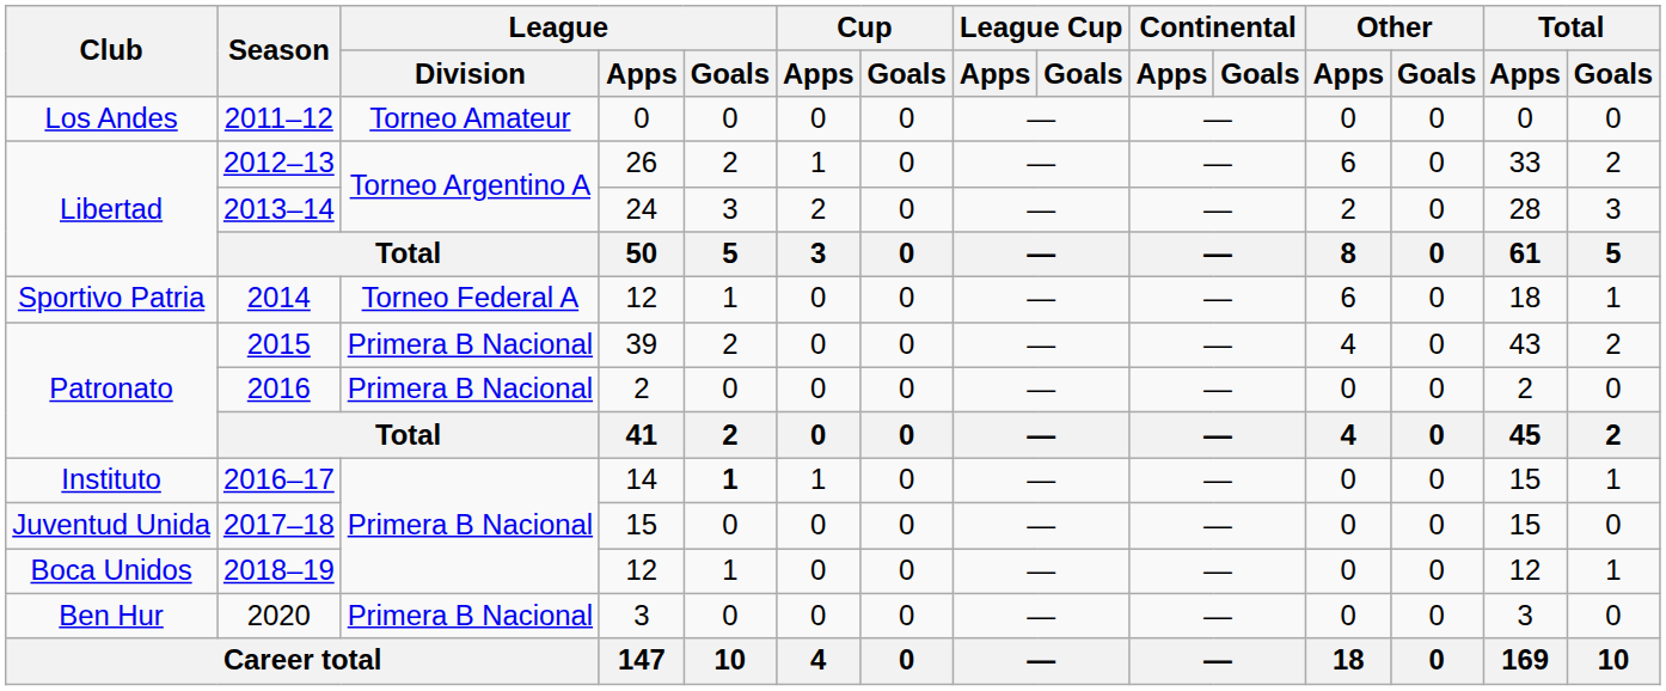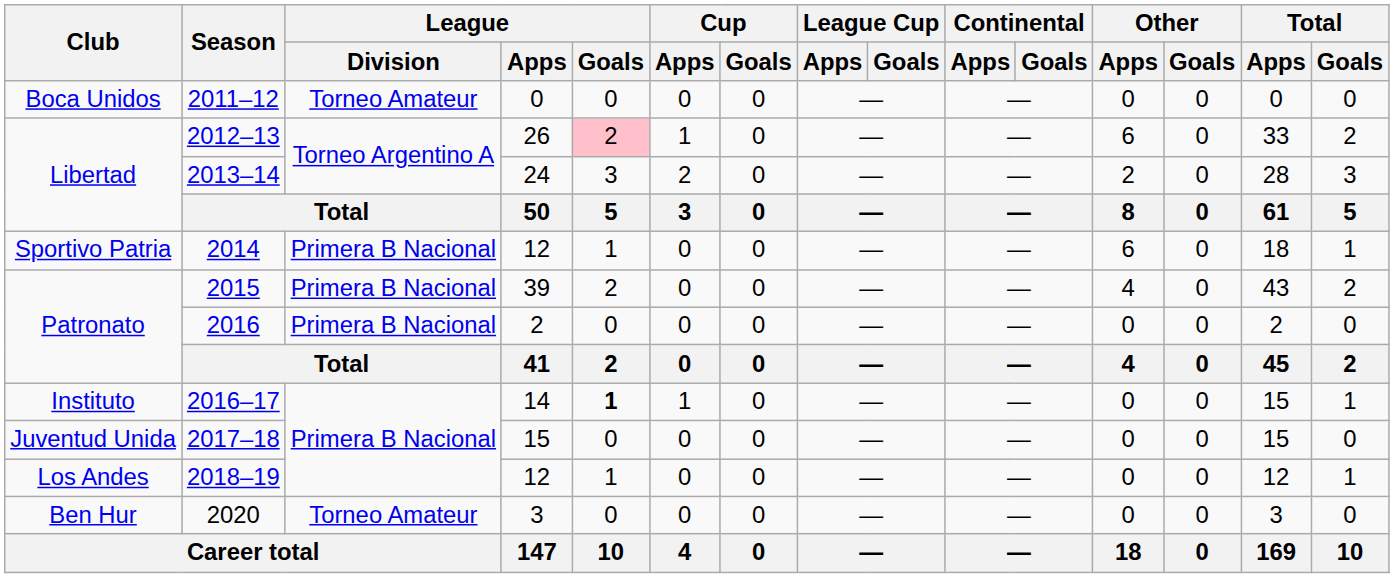2011–12 | Club: Los Andes -> Boca Unidos
2012–13 | League / Goals: no background -> pink background
2014 | League / Division: Torneo Federal A -> Primera B Nacional
2018–19 | Club: Boca Unidos -> Los Andes
2020 | League / Division: Primera B Nacional -> Torneo Amateur
